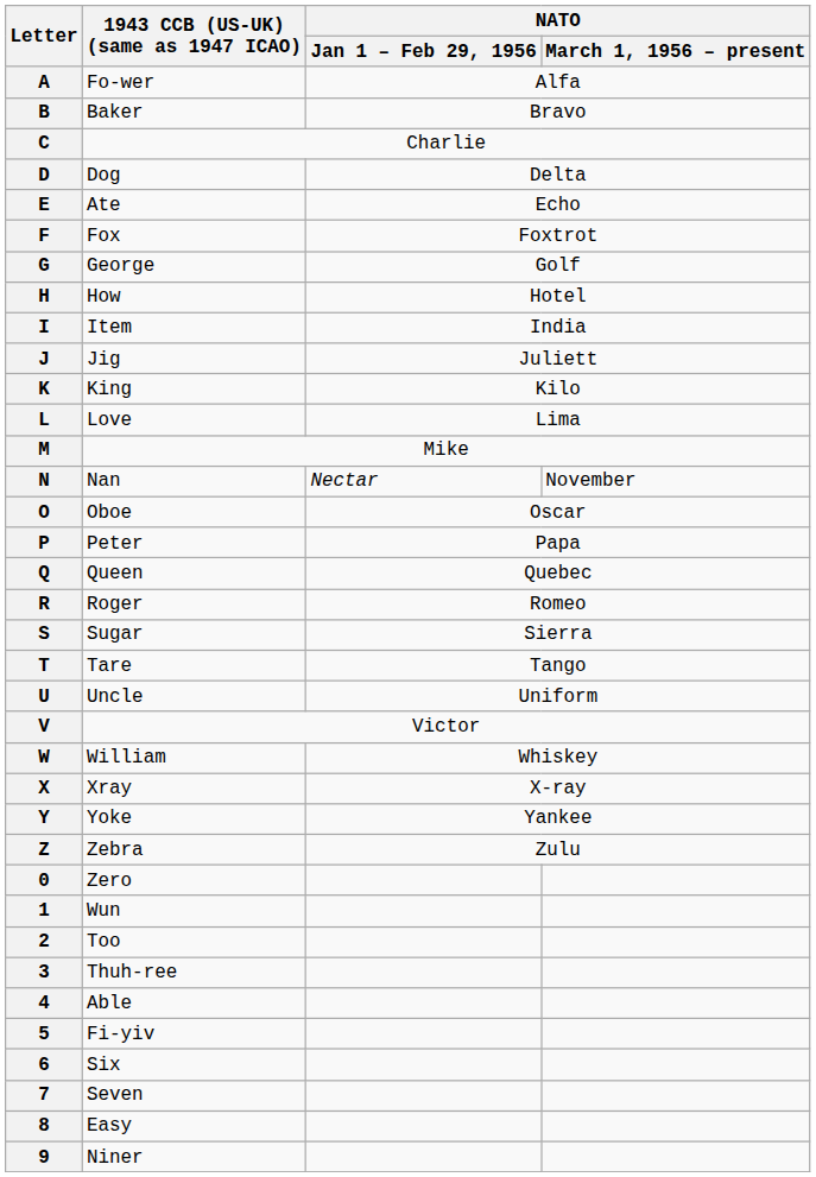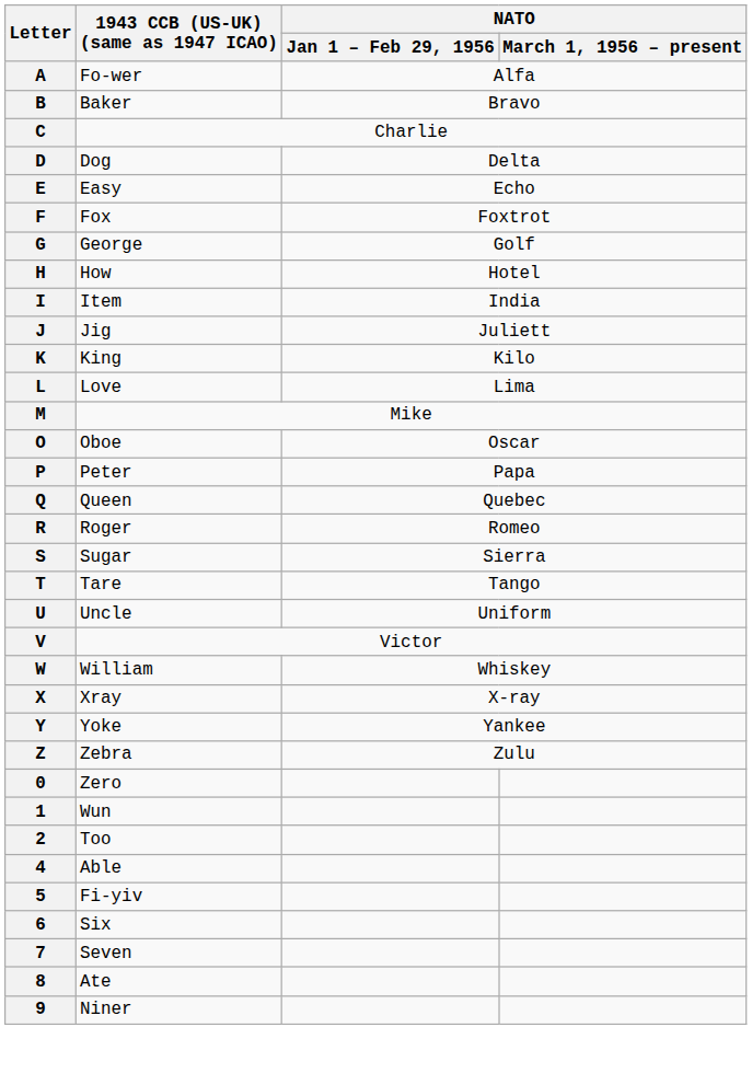E | 1943 CCB (US-UK) (same as 1947 ICAO): Ate -> Easy
- row: N | Nan | Nectar | November
- row: 3 | Thuh-ree
8 | 1943 CCB (US-UK) (same as 1947 ICAO): Easy -> Ate
